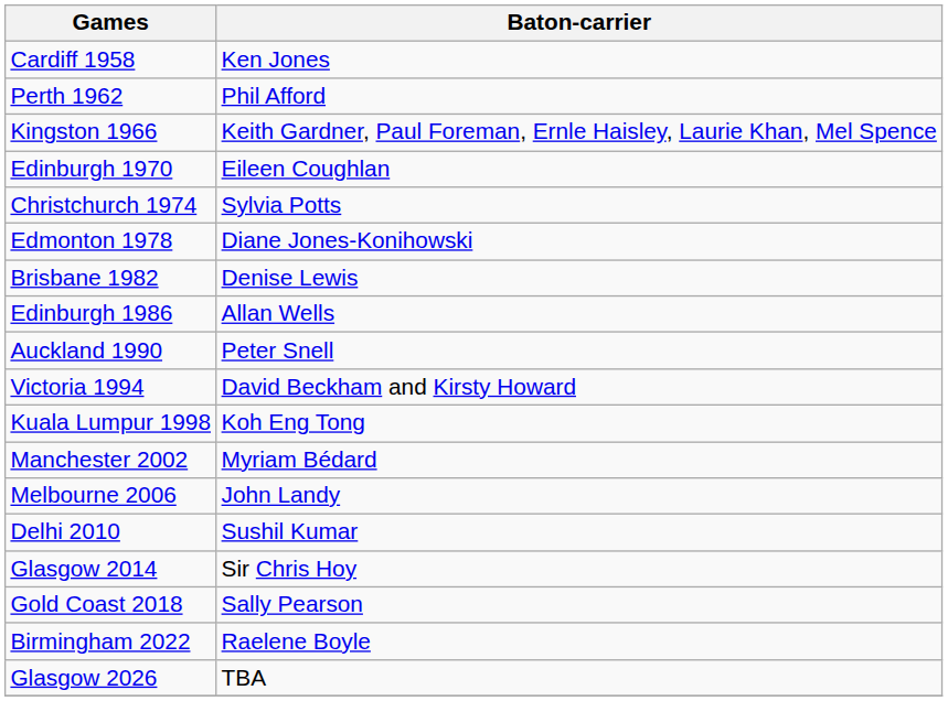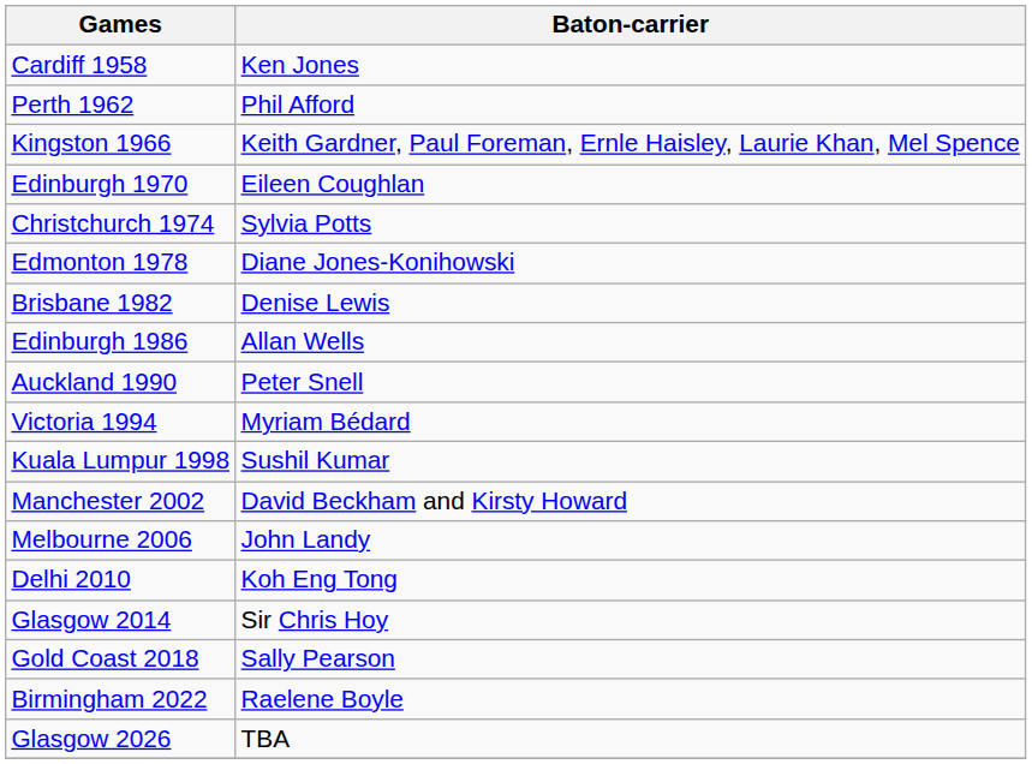Victoria 1994 | Baton-carrier: David Beckham and Kirsty Howard -> Myriam Bédard
Kuala Lumpur 1998 | Baton-carrier: Koh Eng Tong -> Sushil Kumar
Manchester 2002 | Baton-carrier: Myriam Bédard -> David Beckham and Kirsty Howard
Delhi 2010 | Baton-carrier: Sushil Kumar -> Koh Eng Tong
